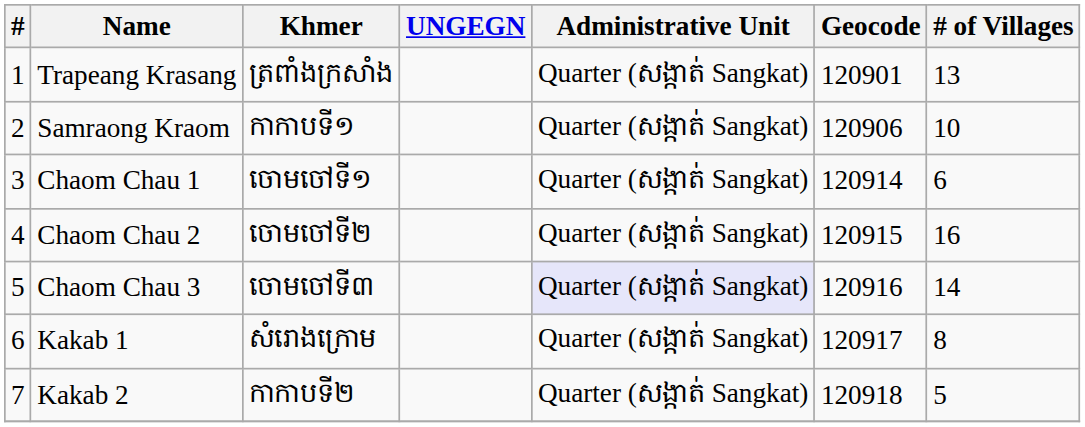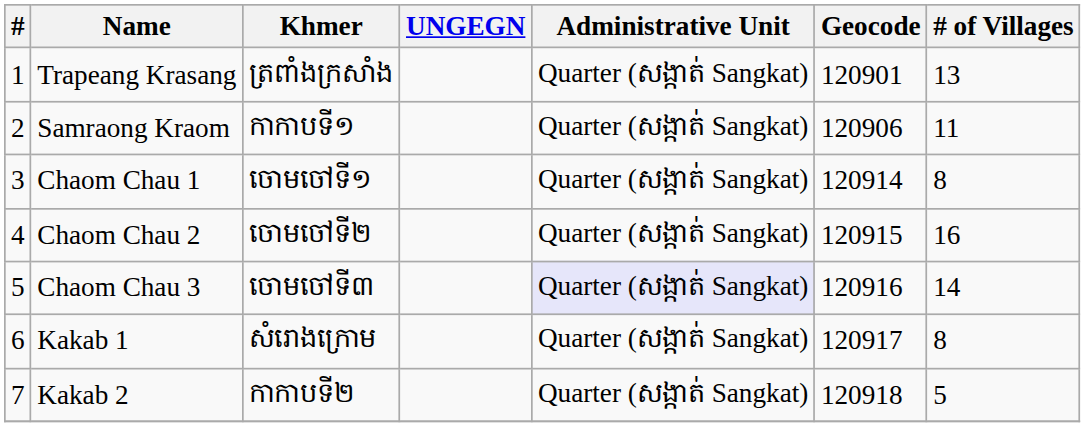Samraong Kraom | # of Villages: 10 -> 11
Chaom Chau 1 | # of Villages: 6 -> 8
